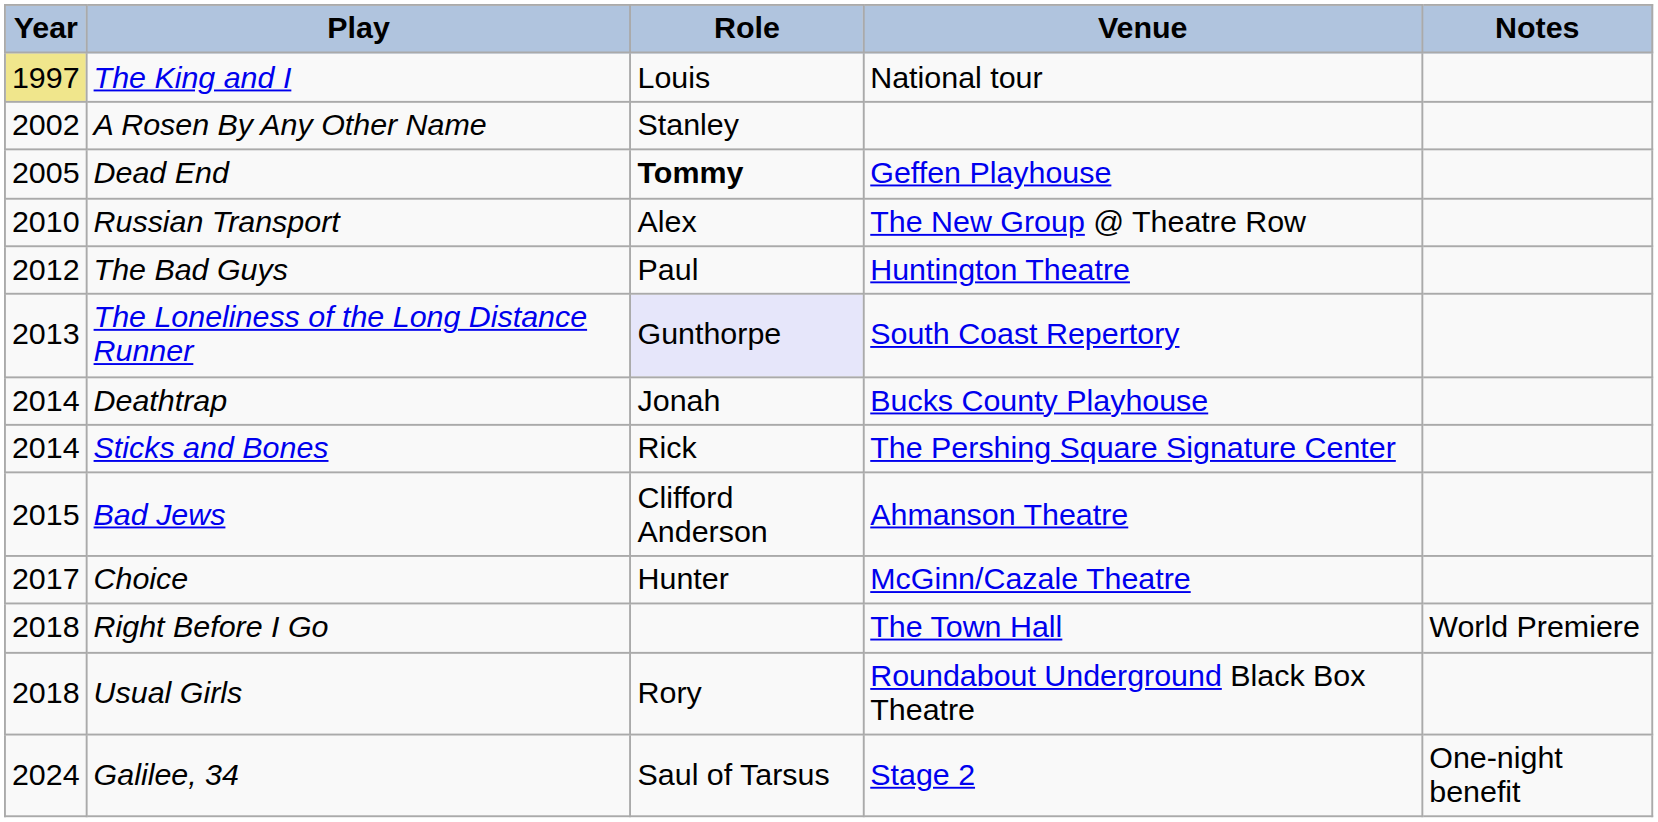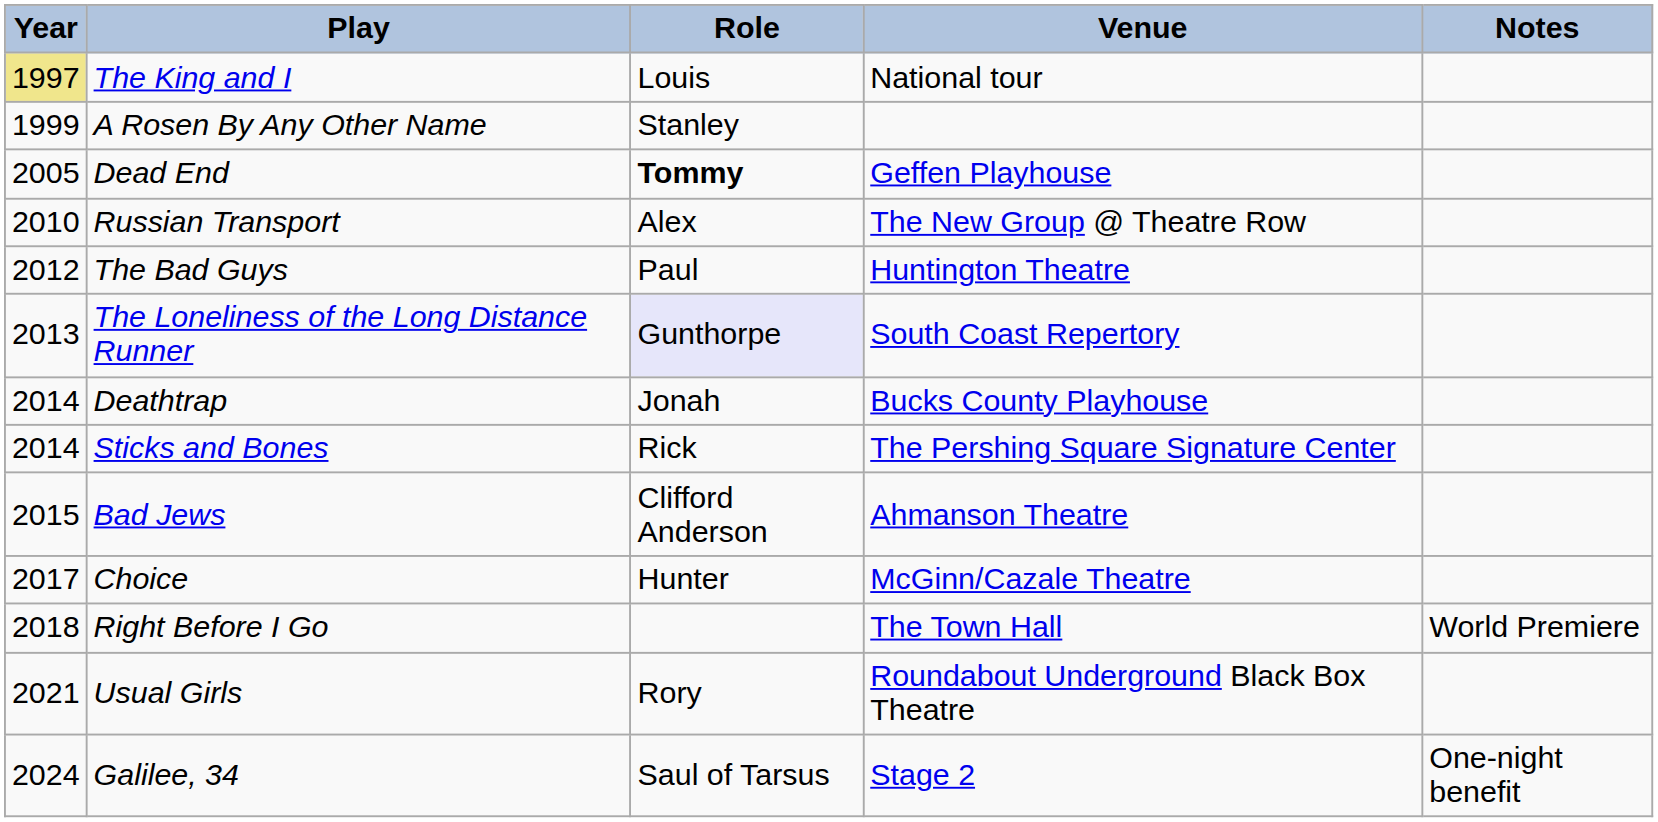A Rosen By Any Other Name | Year: 2002 -> 1999
Usual Girls | Year: 2018 -> 2021
